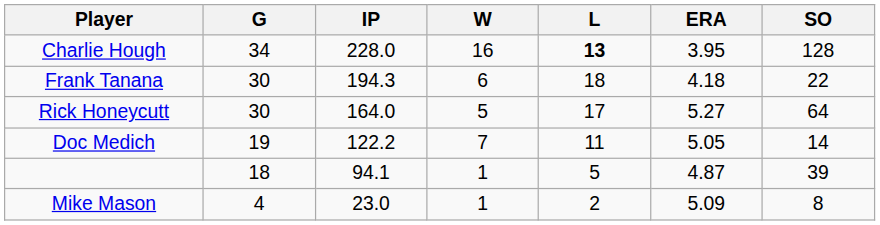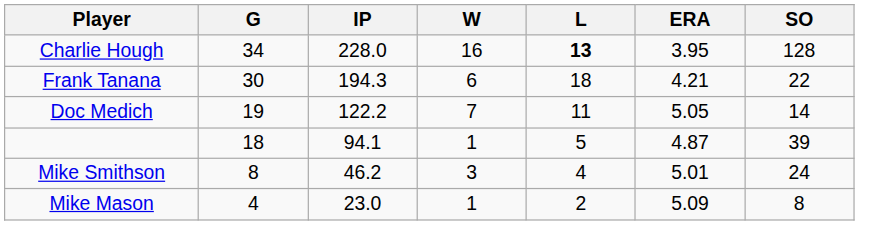Frank Tanana | ERA: 4.18 -> 4.21
- row: Rick Honeycutt | 30 | 164.0 | 5 | 17 | 5.27 | 64
+ row: Mike Smithson | 8 | 46.2 | 3 | 4 | 5.01 | 24
